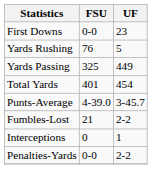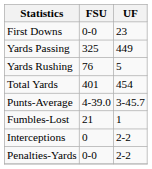rows swapped: Yards Rushing <-> Yards Passing
Fumbles-Lost | UF: 2-2 -> 1
Interceptions | UF: 1 -> 2-2
